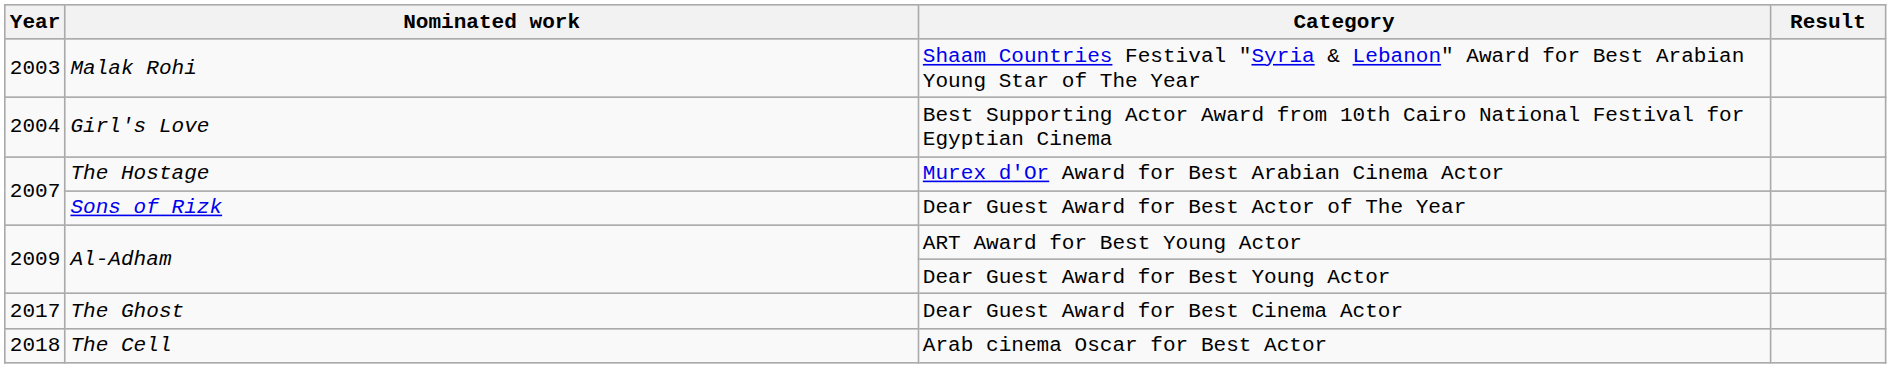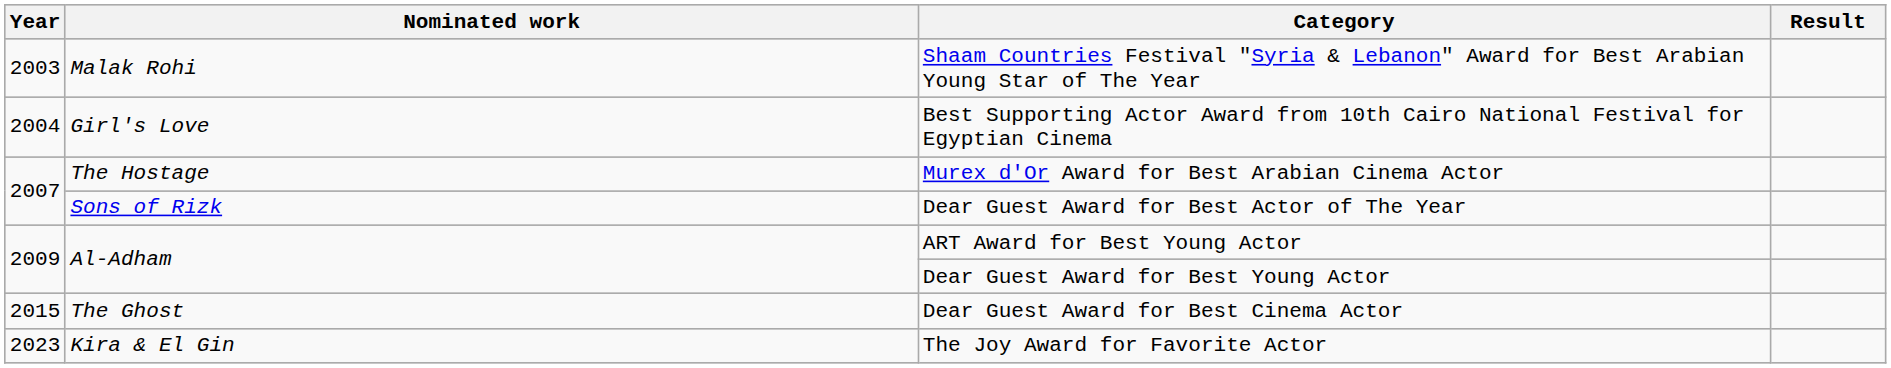Dear Guest Award for Best Cinema Actor | Year: 2017 -> 2015
- row: 2018 | The Cell | Arab cinema Oscar for Best Actor
+ row: 2023 | Kira & El Gin | The Joy Award for Favorite Actor
